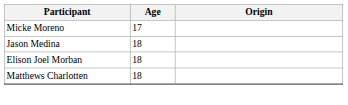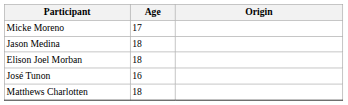+ row: José Tunon | 16
